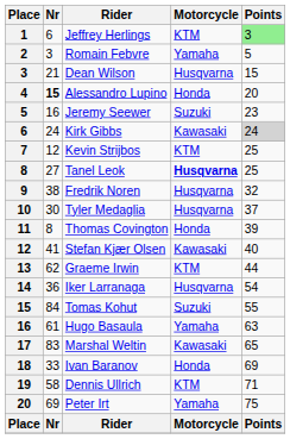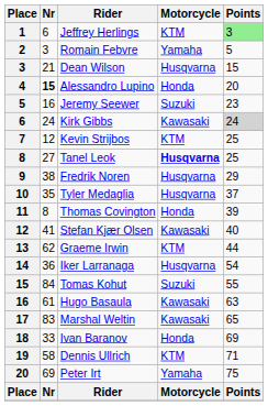Fredrik Noren | Points: 32 -> 29
Tyler Medaglia | Nr: 30 -> 35
Hugo Basaula | Motorcycle: Yamaha -> Kawasaki
